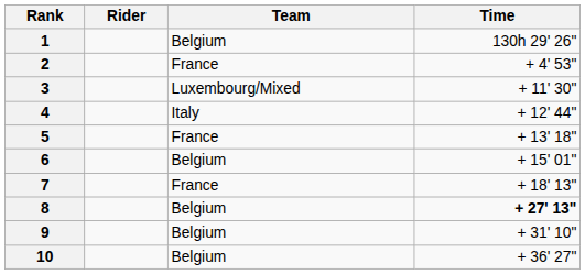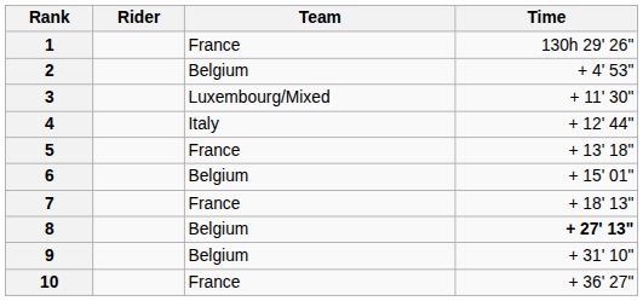1 | Team: Belgium -> France
2 | Team: France -> Belgium
10 | Team: Belgium -> France
